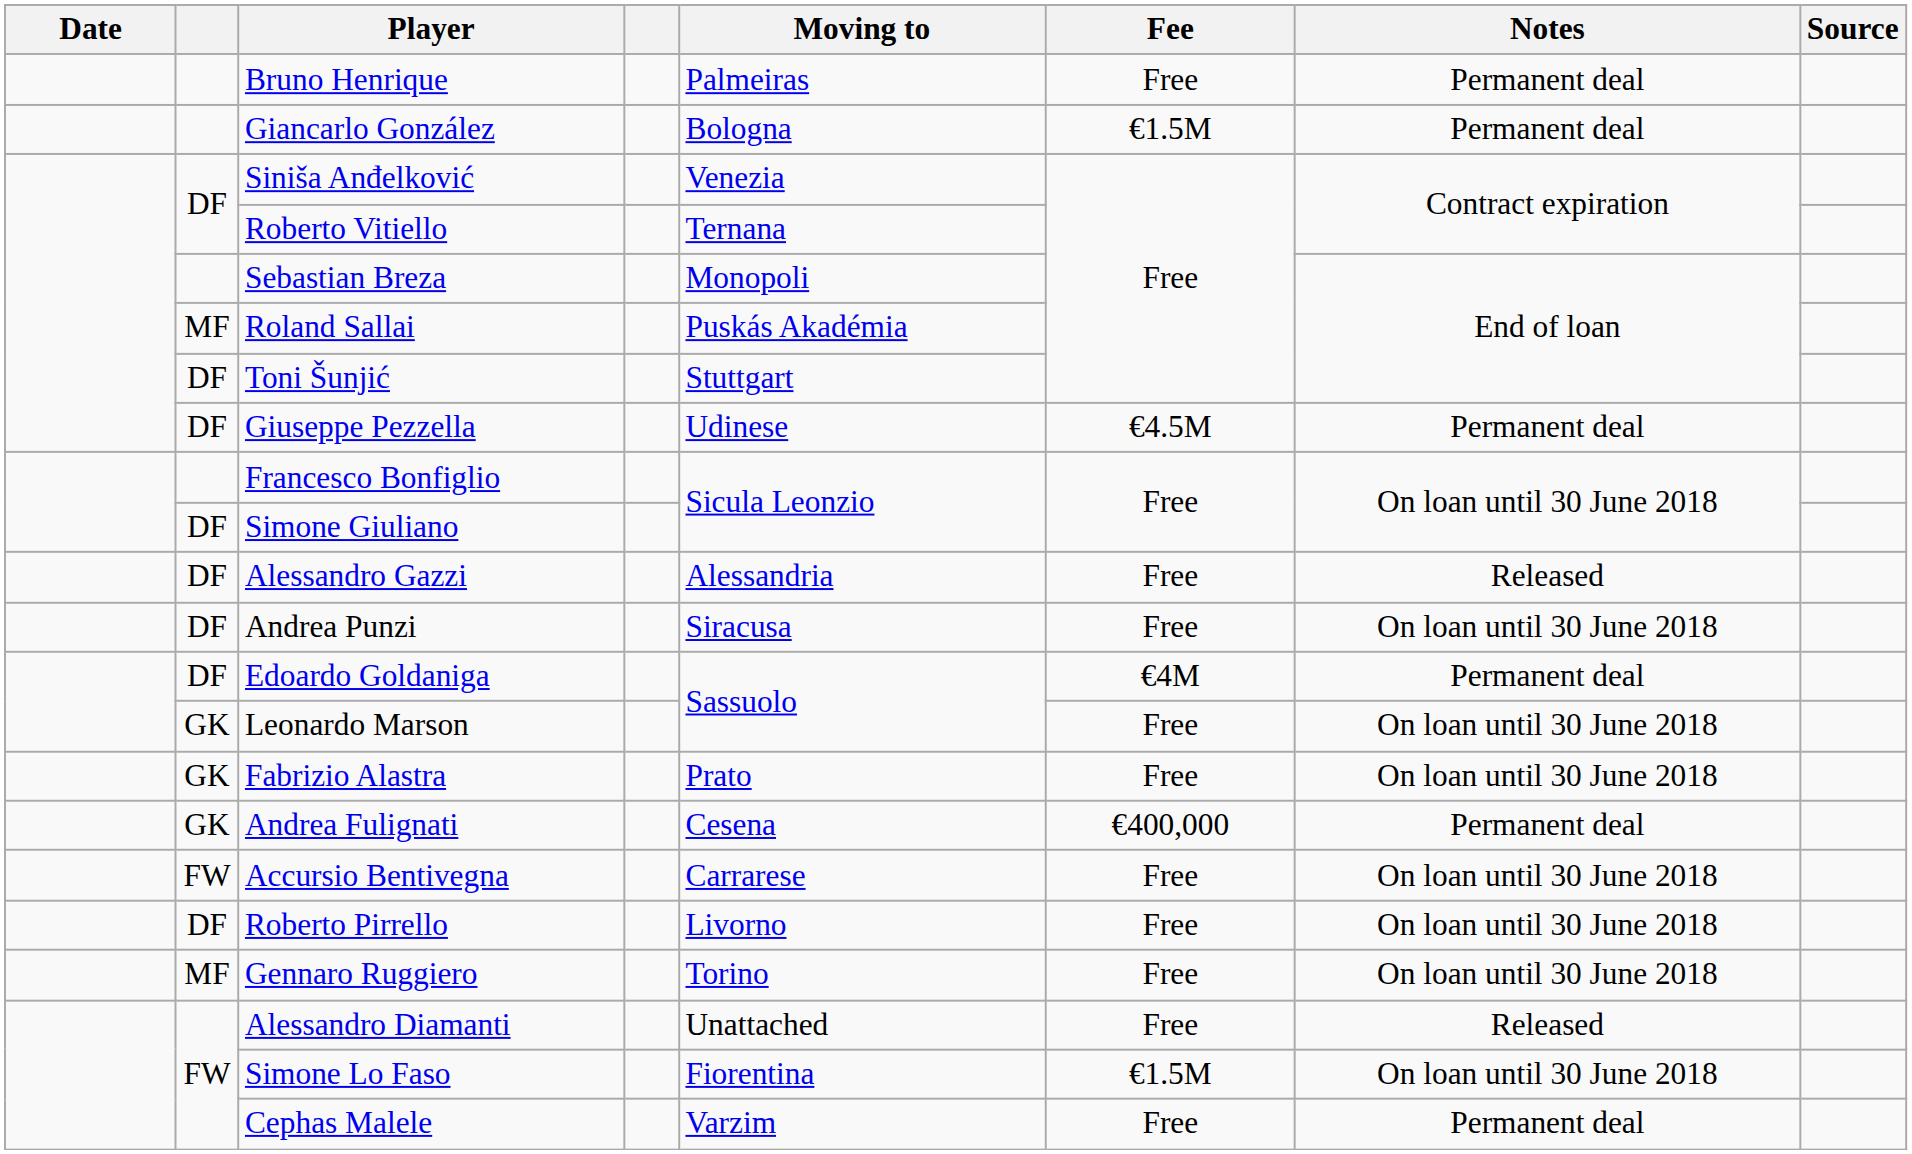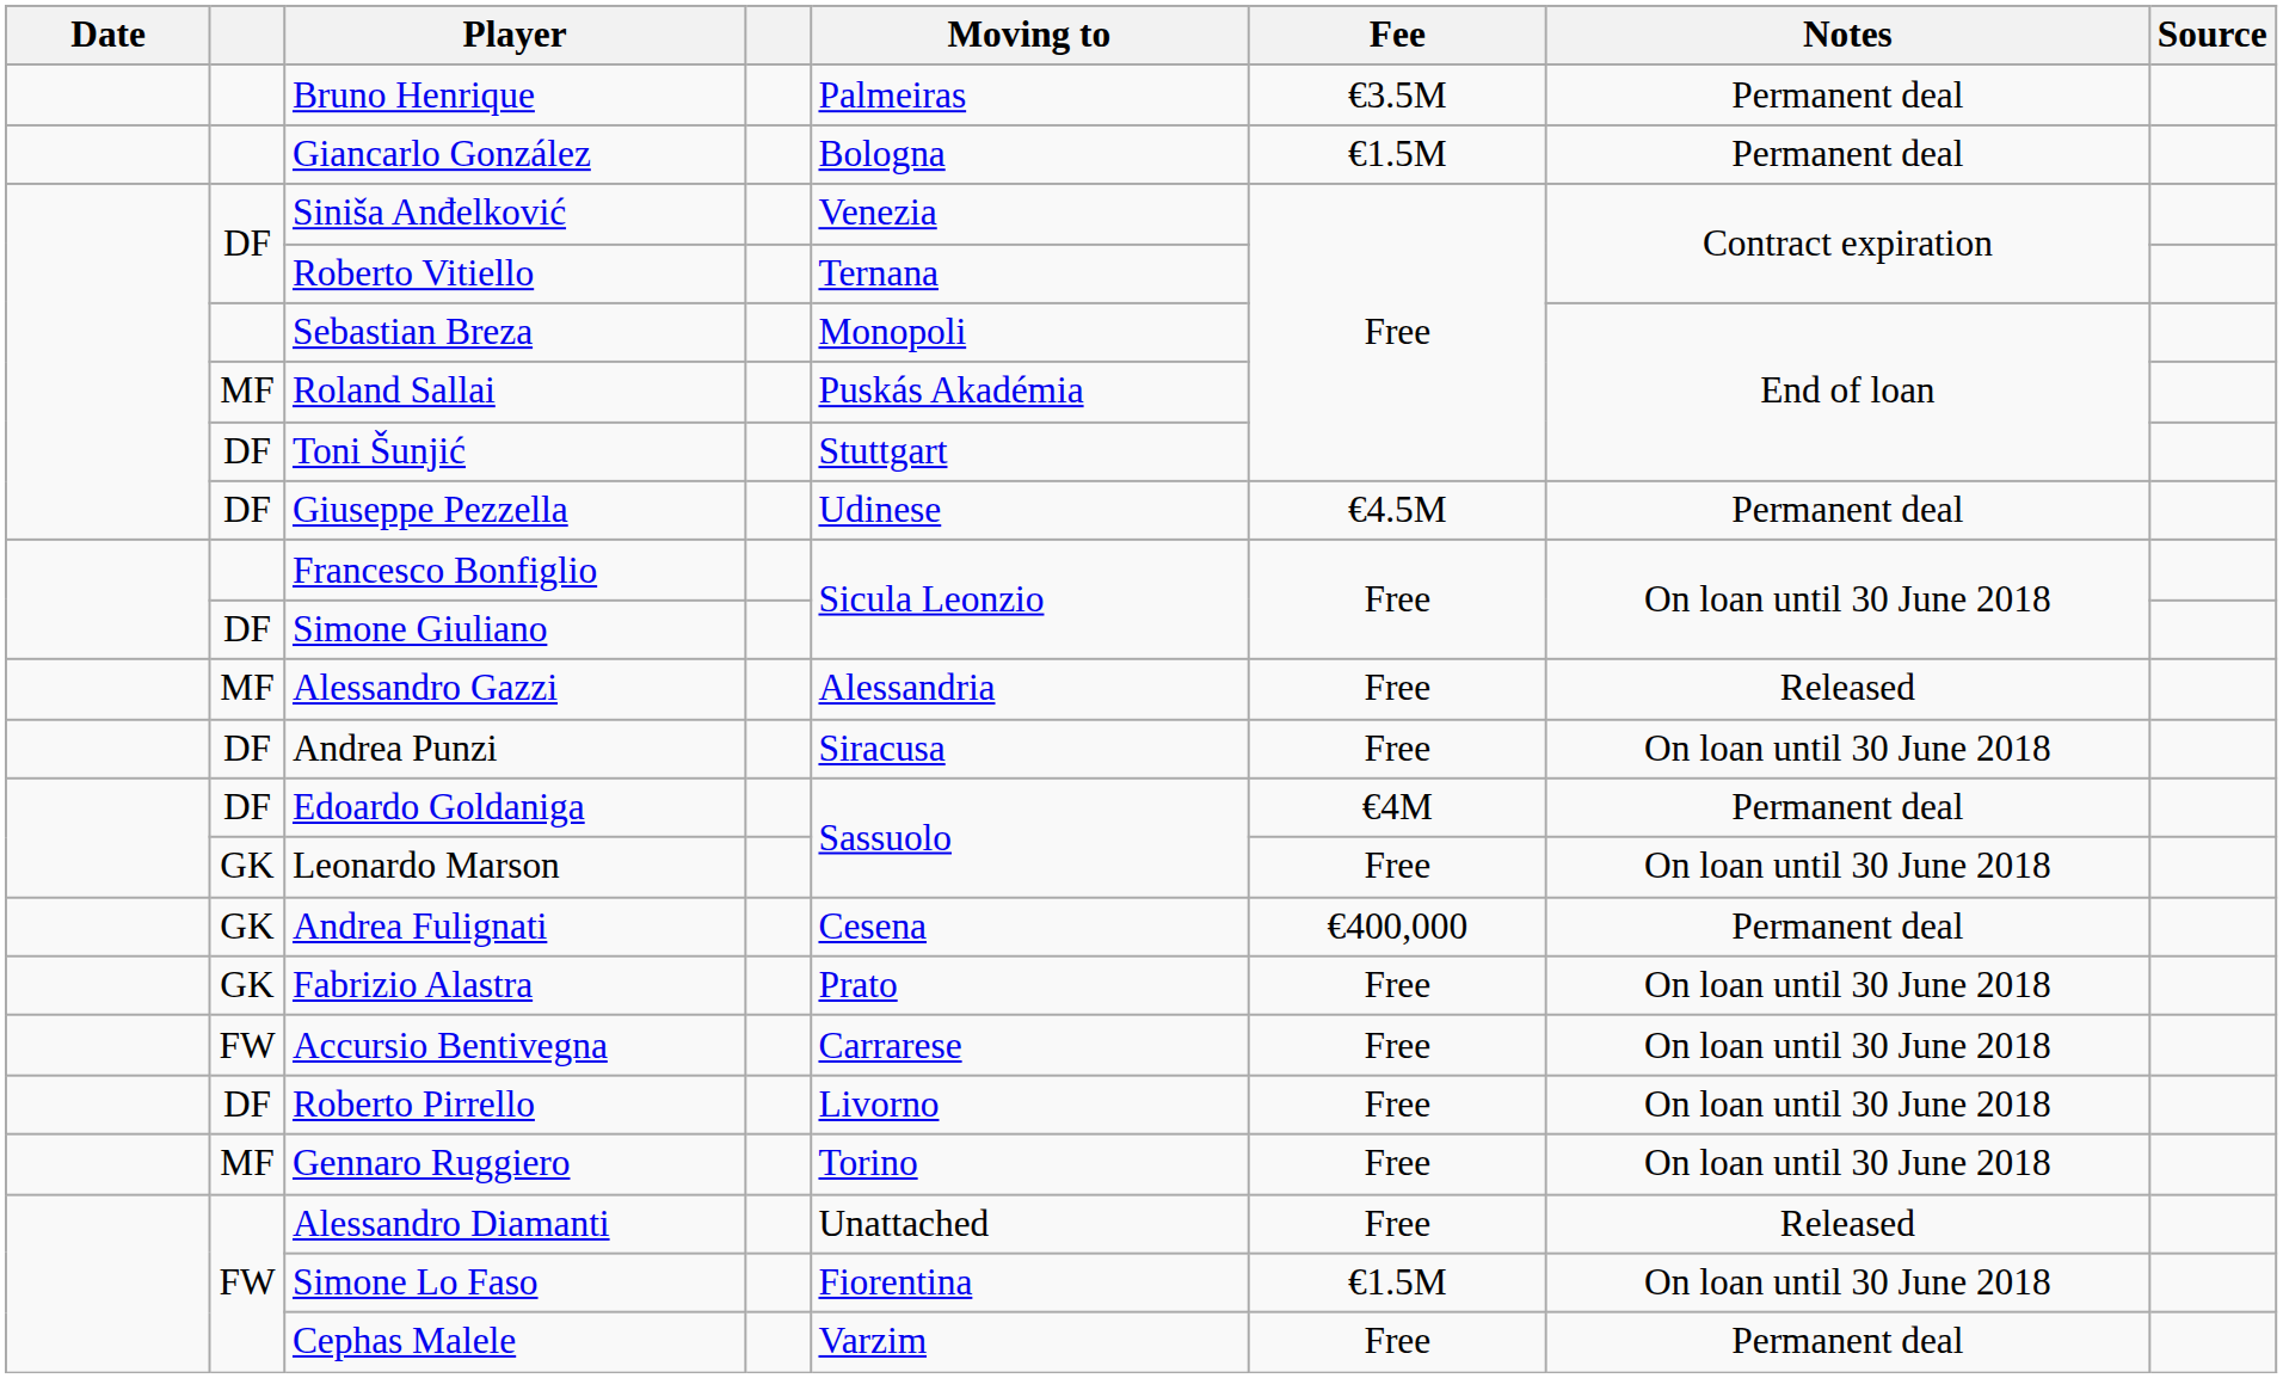Bruno Henrique | Fee: Free -> €3.5M
Alessandro Gazzi | column 2: DF -> MF
rows swapped: Andrea Fulignati <-> Fabrizio Alastra
